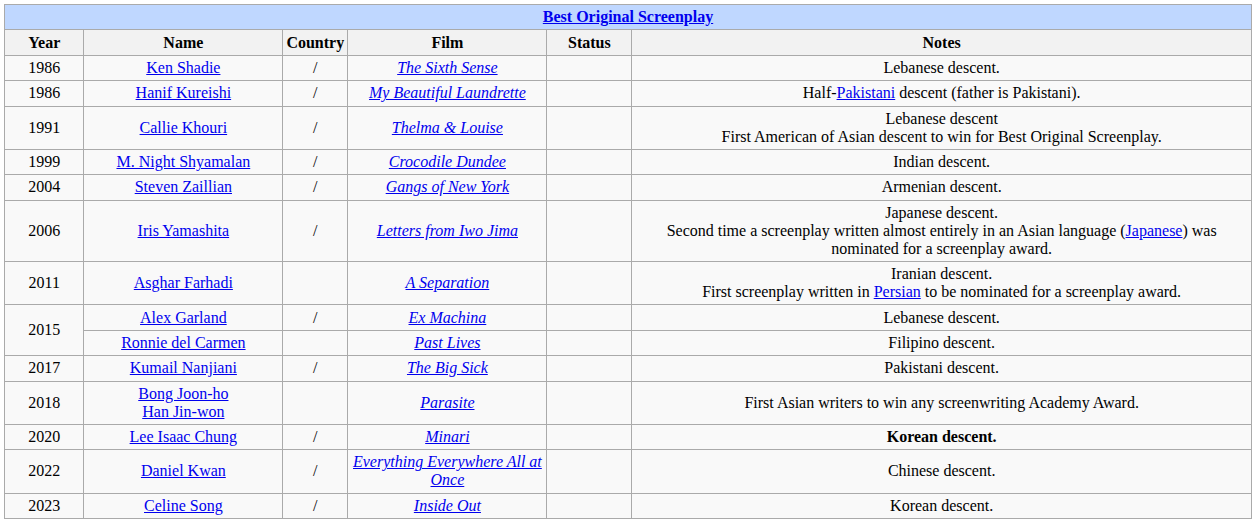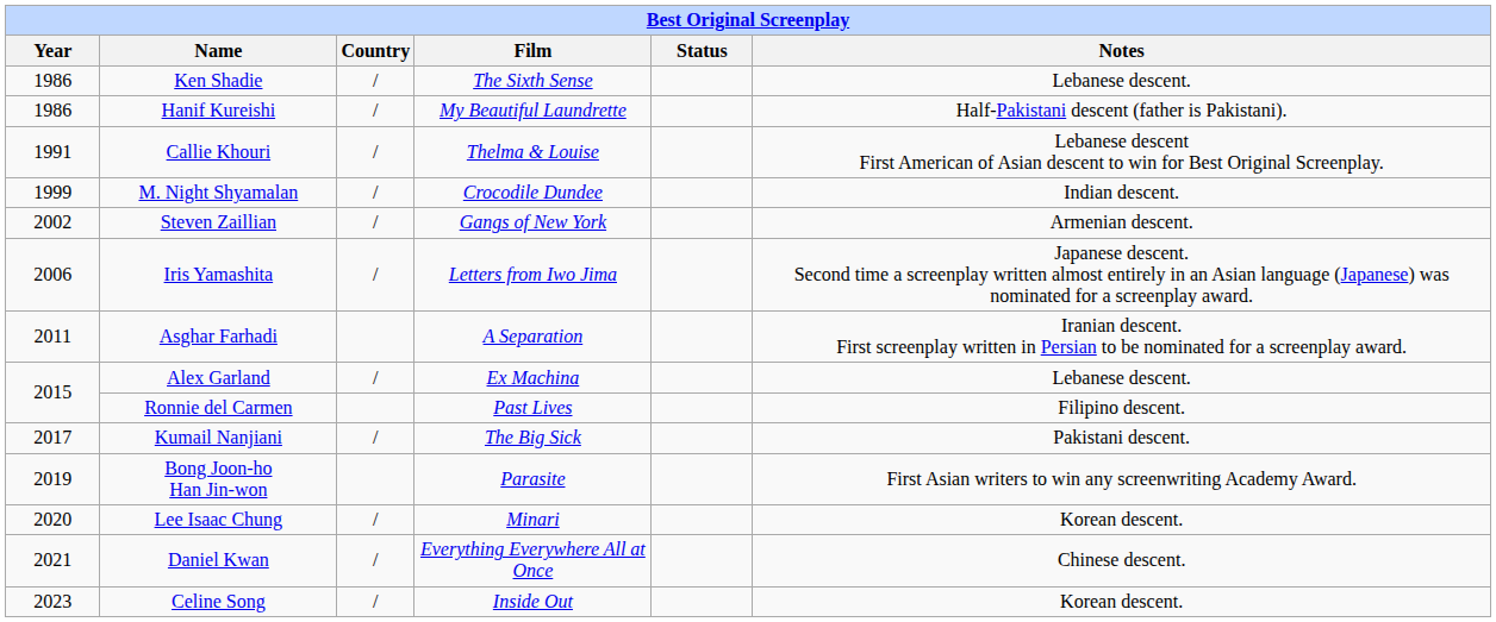Steven Zaillian | Year: 2004 -> 2002
Bong Joon-ho Han Jin-won | Year: 2018 -> 2019
Lee Isaac Chung | Notes: bold -> normal
Daniel Kwan | Year: 2022 -> 2021
